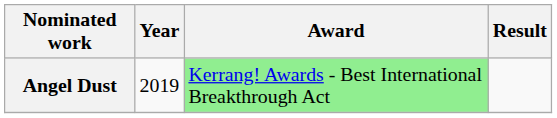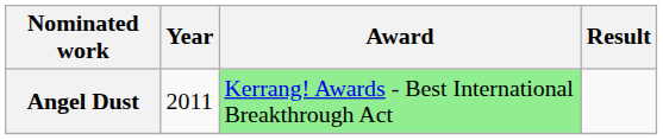Angel Dust | Year: 2019 -> 2011
